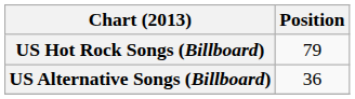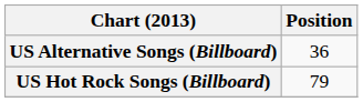rows swapped: US Hot Rock Songs (Billboard) <-> US Alternative Songs (Billboard)
